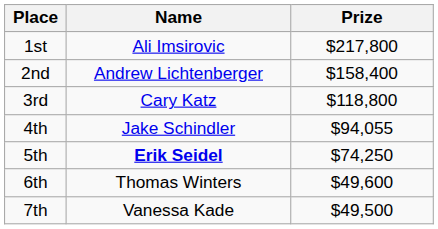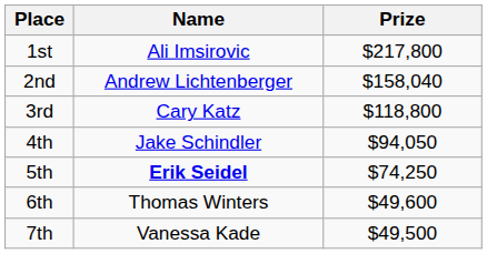2nd | Prize: $158,400 -> $158,040
4th | Prize: $94,055 -> $94,050
